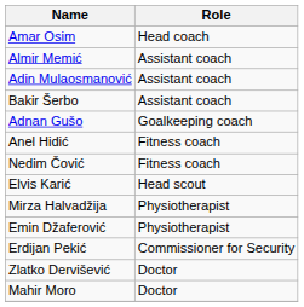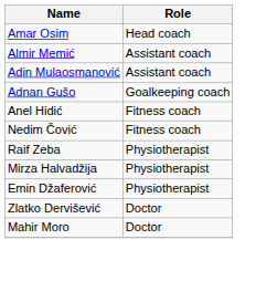- row: Bakir Šerbo | Assistant coach
- row: Elvis Karić | Head scout
+ row: Raif Zeba | Physiotherapist
- row: Erdijan Pekić | Commissioner for Security
